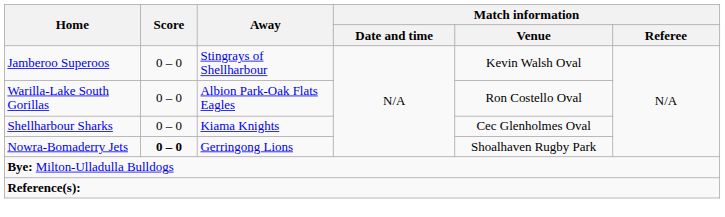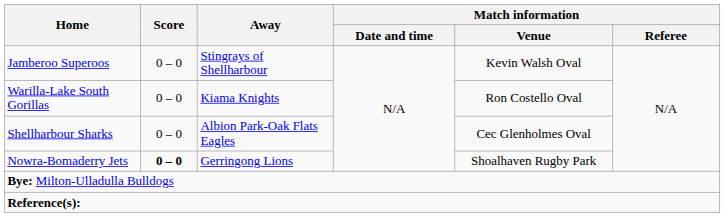Warilla-Lake South Gorillas | Away: Albion Park-Oak Flats Eagles -> Kiama Knights
Shellharbour Sharks | Away: Kiama Knights -> Albion Park-Oak Flats Eagles
